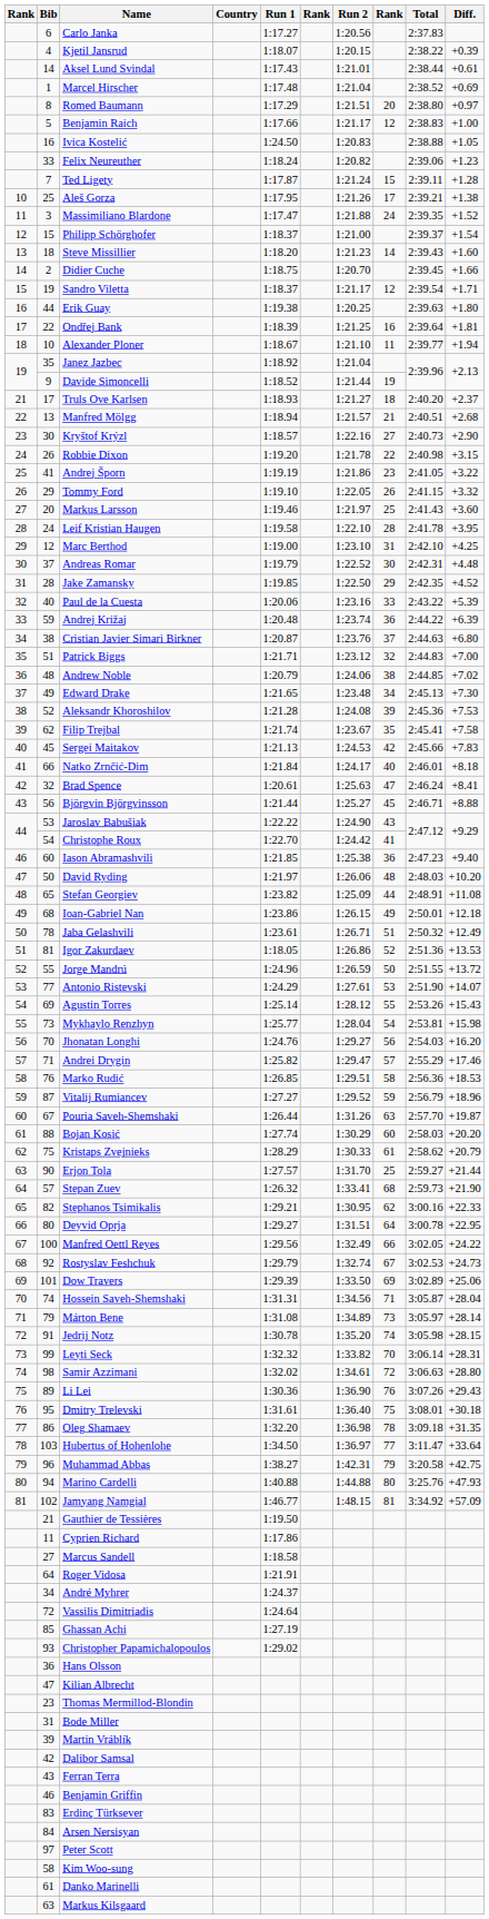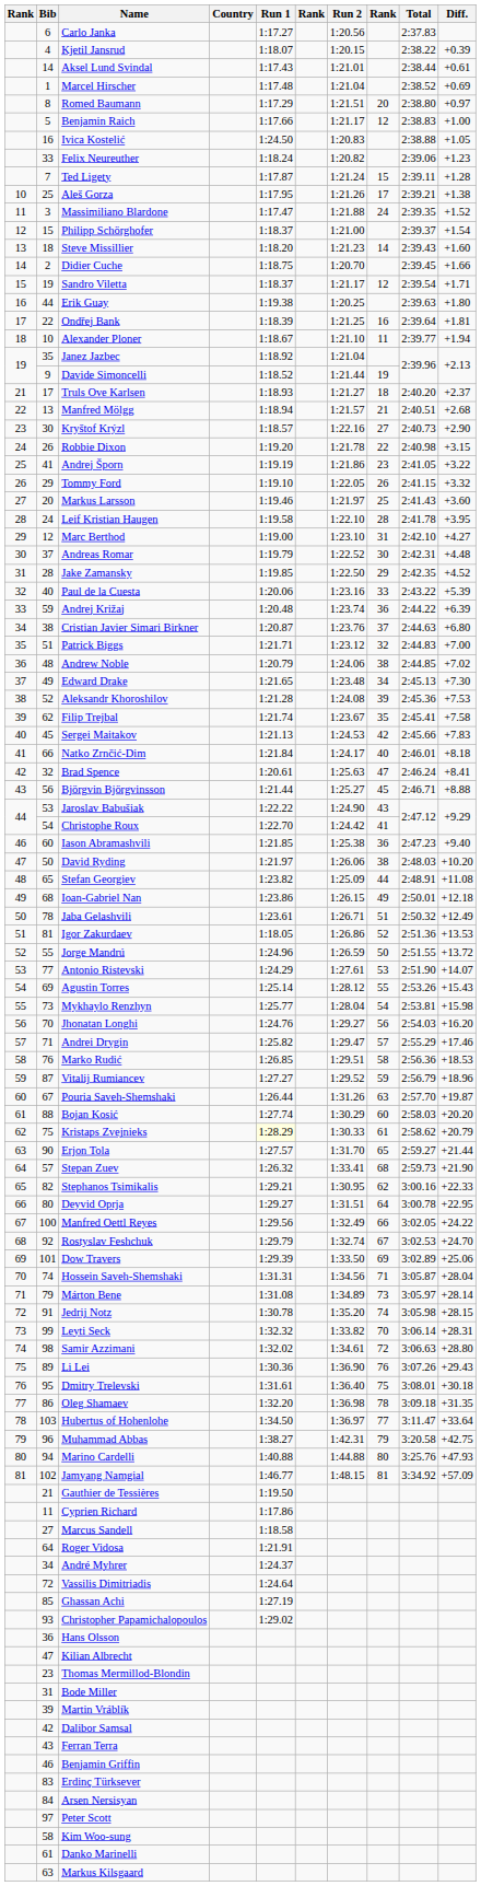Marc Berthod | Diff.: +4.25 -> +4.27
David Ryding | column 8: 48 -> 38
Kristaps Zvejnieks | Run 1: no background -> lightyellow background
Erjon Tola | column 8: 25 -> 65
Rostyslav Feshchuk | Diff.: +24.73 -> +24.70
